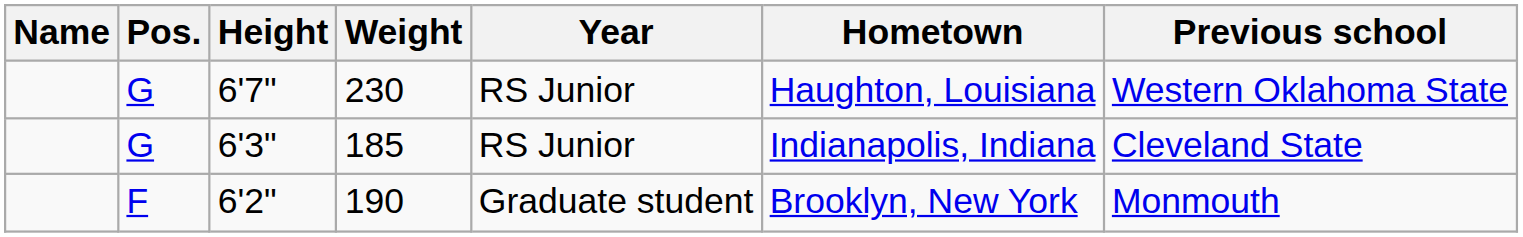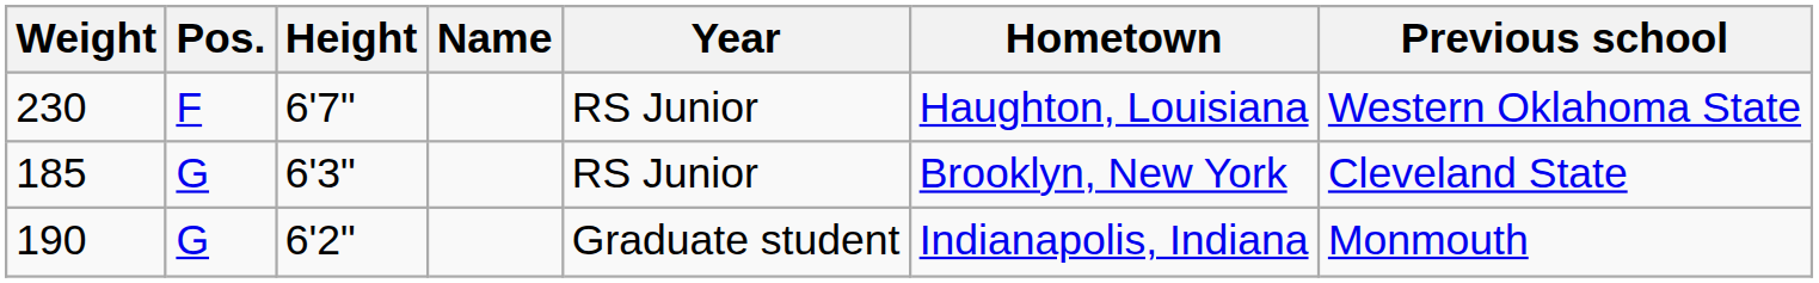columns swapped: Name <-> Weight
6'7" | Pos.: G -> F
6'3" | Hometown: Indianapolis, Indiana -> Brooklyn, New York
6'2" | Pos.: F -> G
6'2" | Hometown: Brooklyn, New York -> Indianapolis, Indiana
